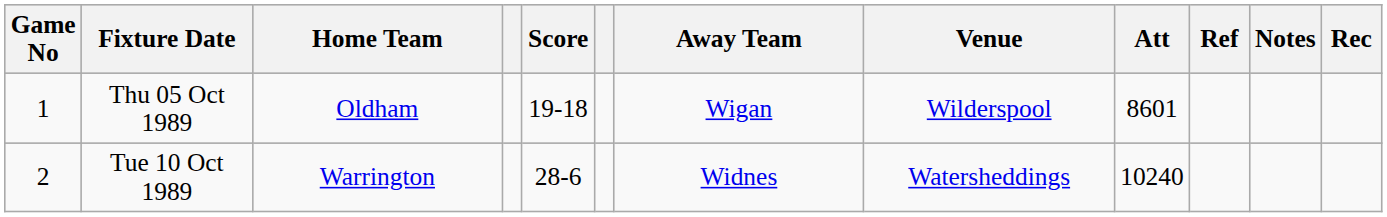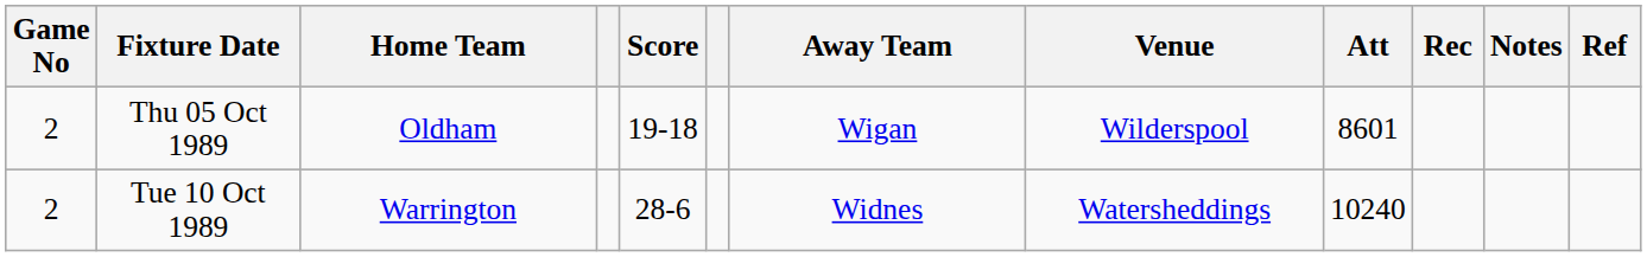columns swapped: Rec <-> Ref
Thu 05 Oct 1989 | Game No: 1 -> 2
